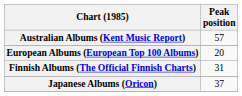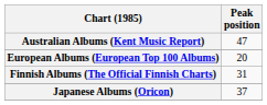Australian Albums (Kent Music Report) | Peak position: 57 -> 47
